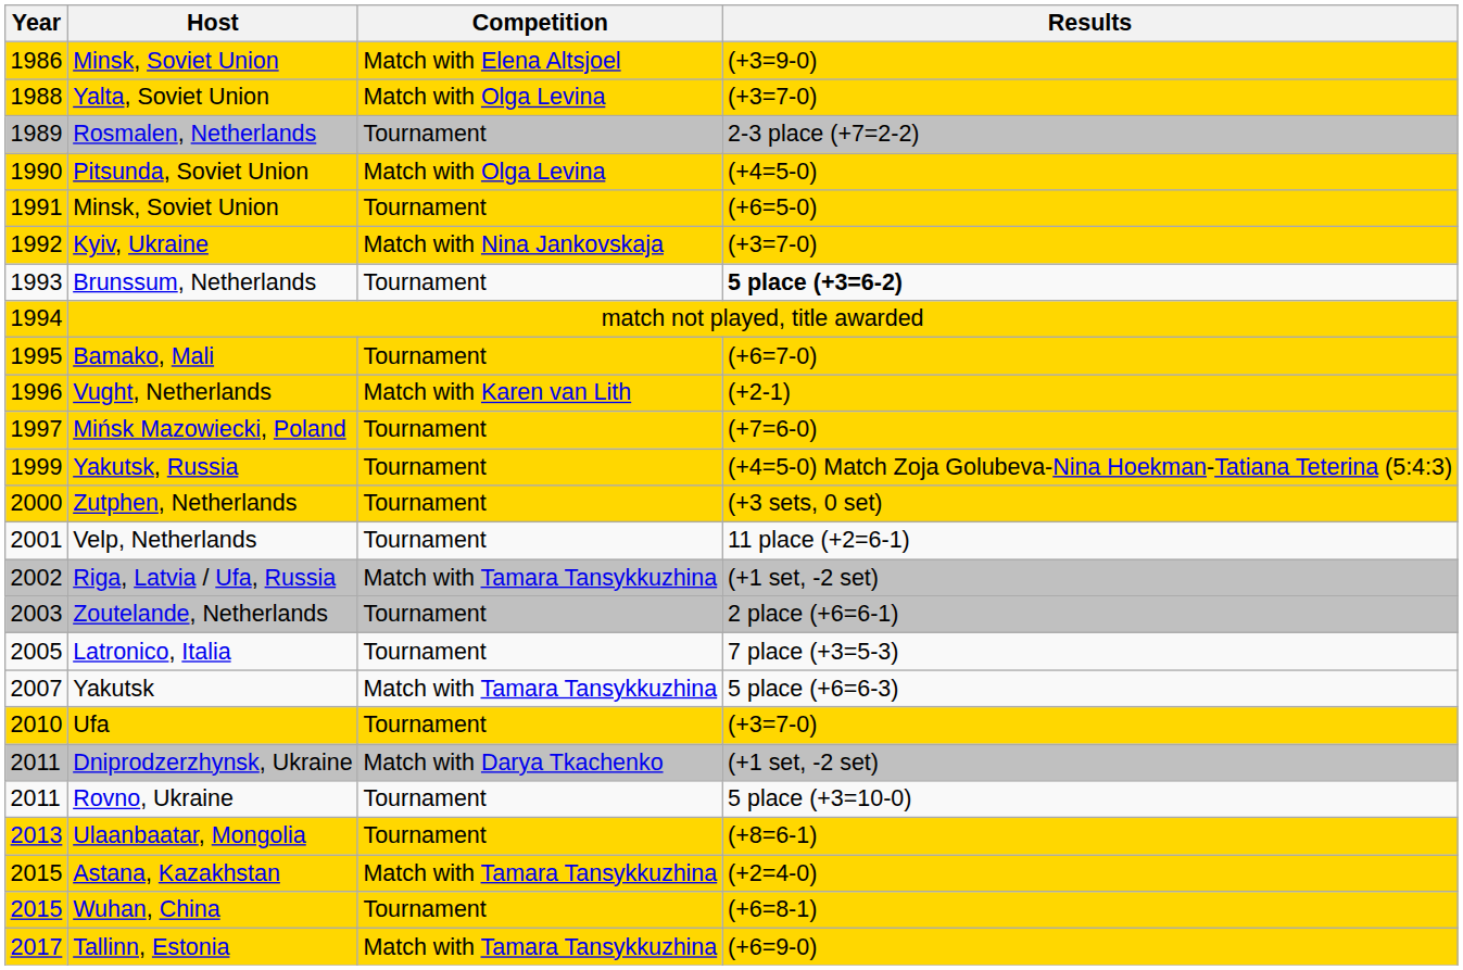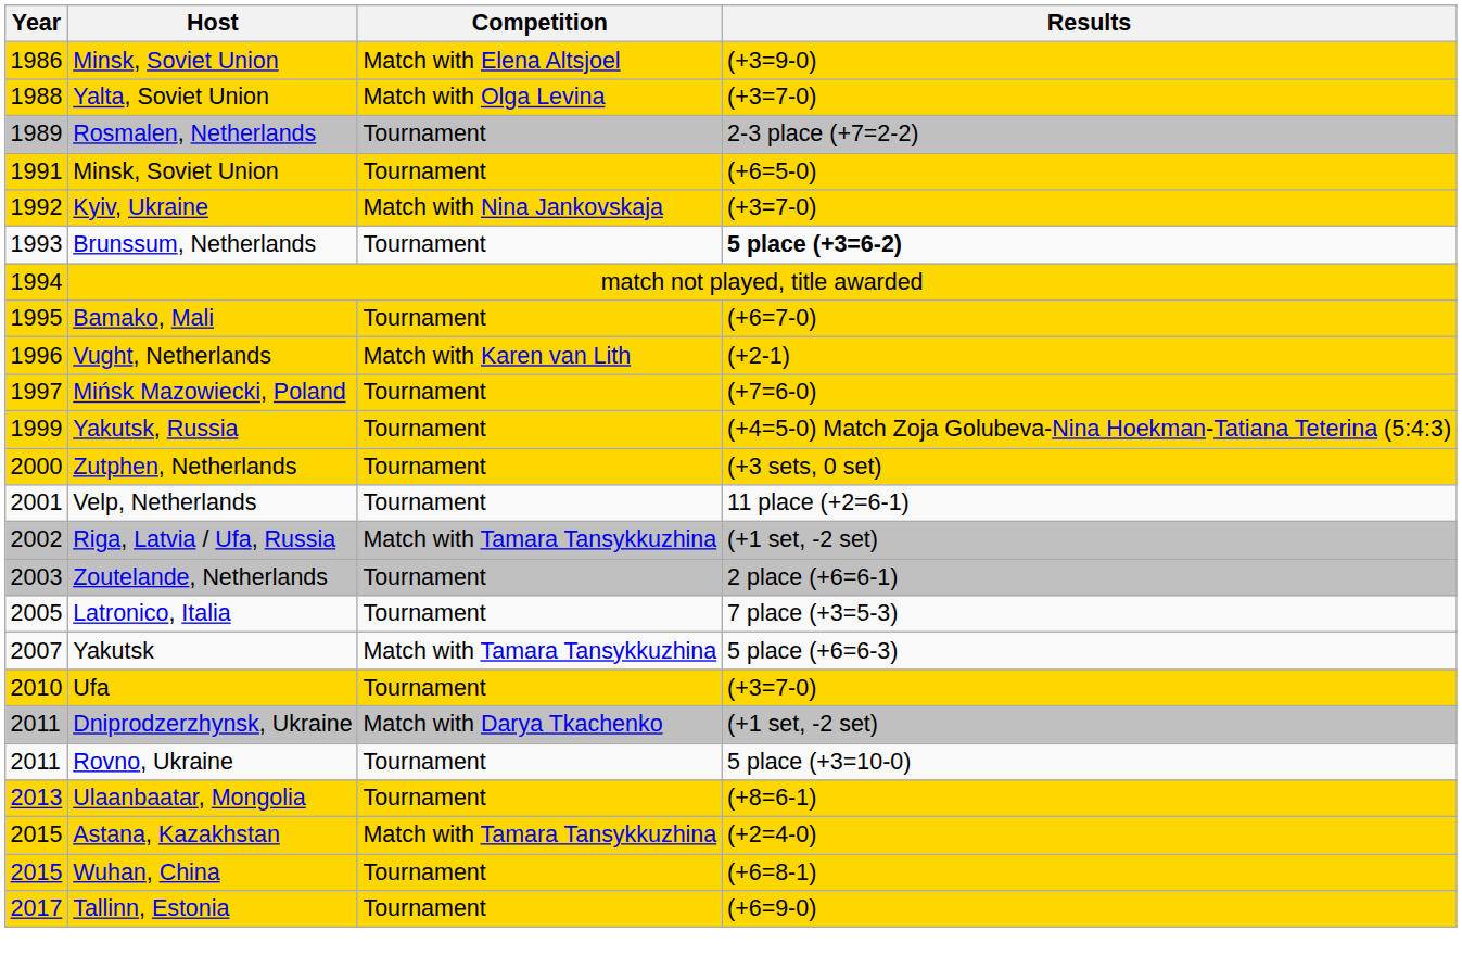- row: 1990 | Pitsunda, Soviet Union | Match with Olga Levina | (+4=5-0)
Tallinn, Estonia | Competition: Match with Tamara Tansykkuzhina -> Tournament
